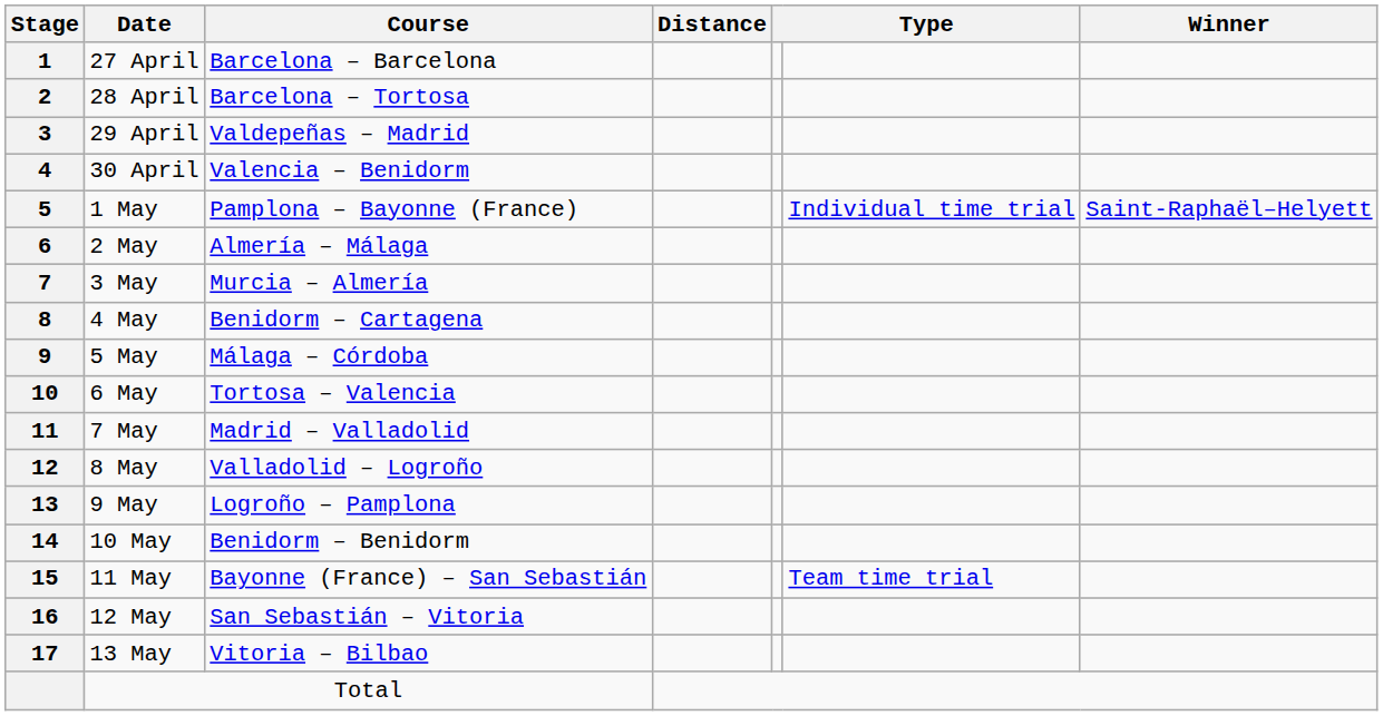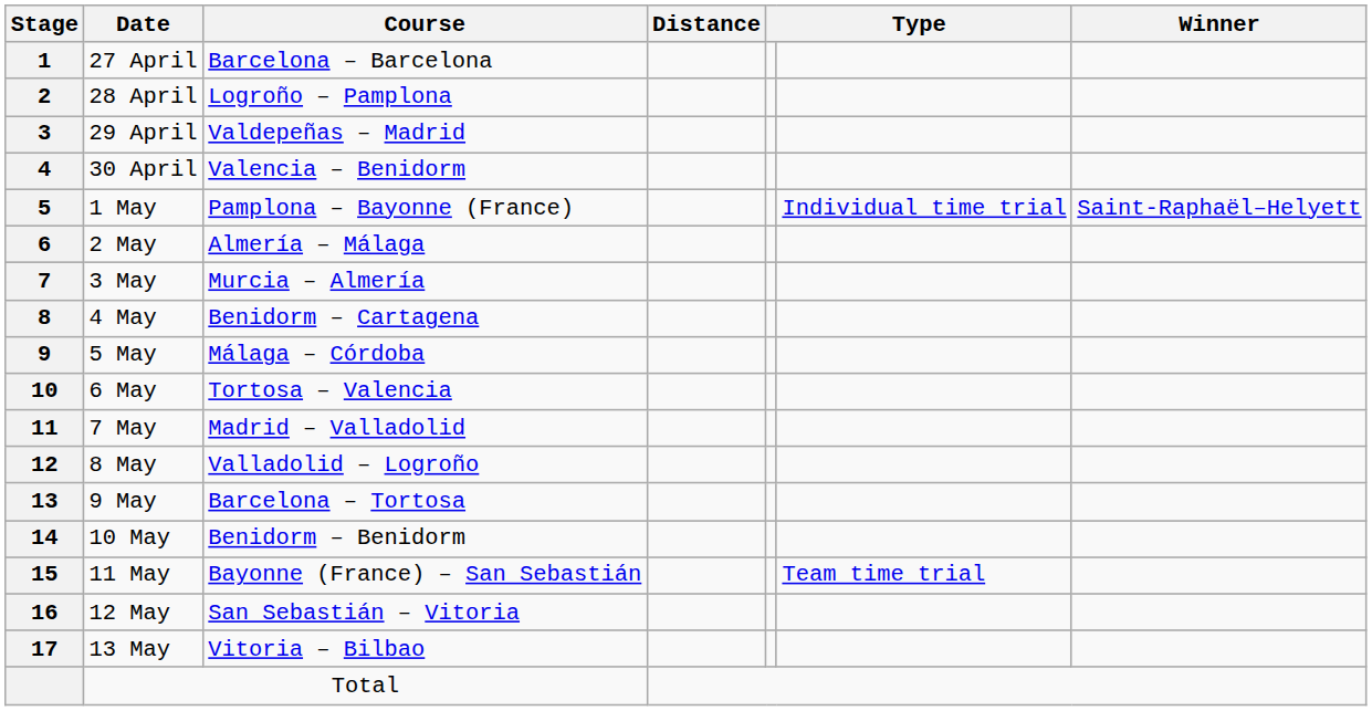28 April | Course: Barcelona – Tortosa -> Logroño – Pamplona
9 May | Course: Logroño – Pamplona -> Barcelona – Tortosa
